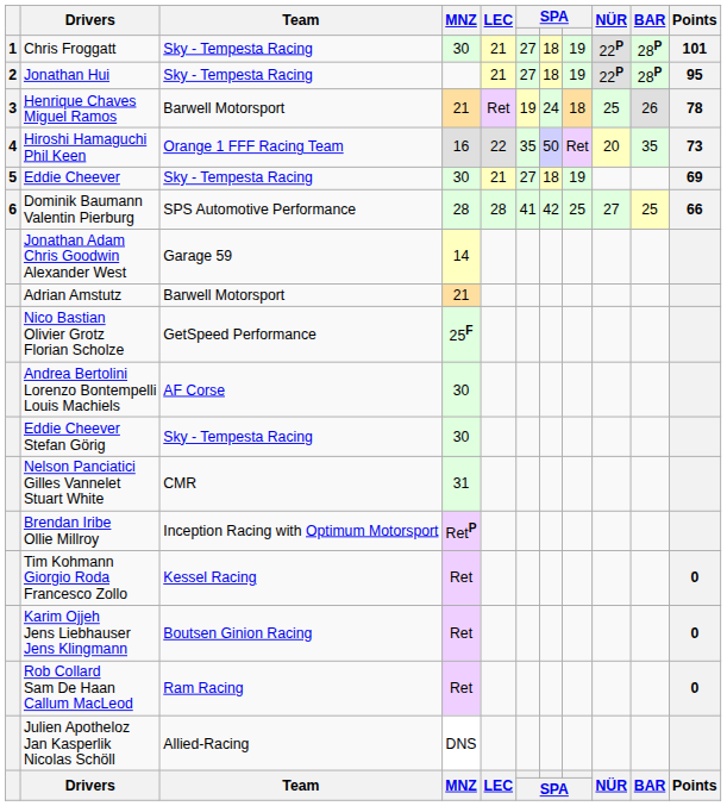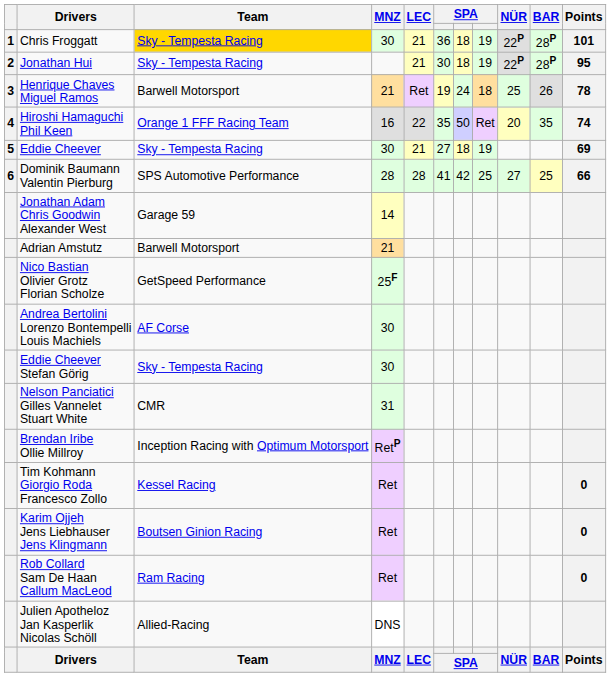Chris Froggatt | Team: no background -> gold background
Chris Froggatt | column 6: 27 -> 36
Jonathan Hui | column 6: 27 -> 30
Hiroshi Hamaguchi Phil Keen | Points: 73 -> 74
